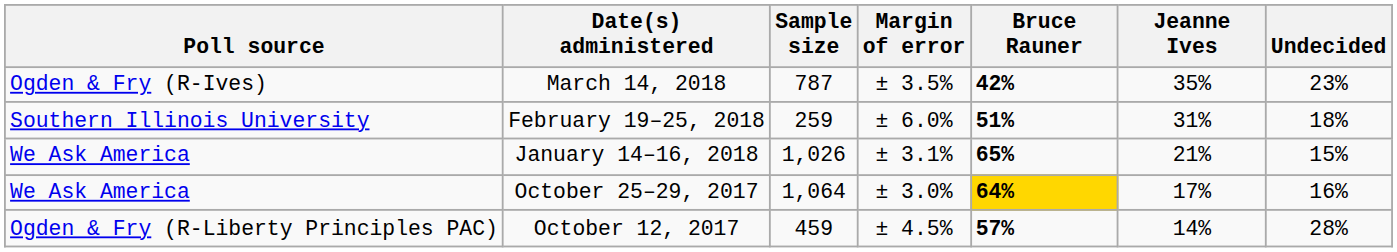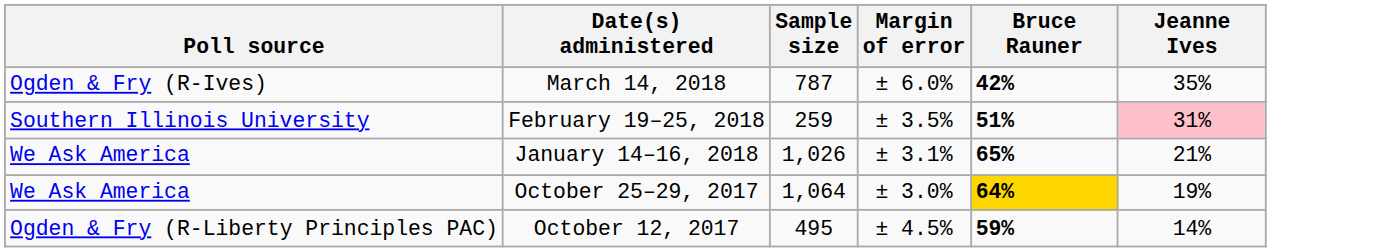- column: Undecided | 23% | 18% | 15% | 16% | 28%
March 14, 2018 | Margin of error: ± 3.5% -> ± 6.0%
February 19–25, 2018 | Margin of error: ± 6.0% -> ± 3.5%
February 19–25, 2018 | Jeanne Ives: no background -> pink background
October 25–29, 2017 | Jeanne Ives: 17% -> 19%
October 12, 2017 | Sample size: 459 -> 495
October 12, 2017 | Bruce Rauner: 57% -> 59%
